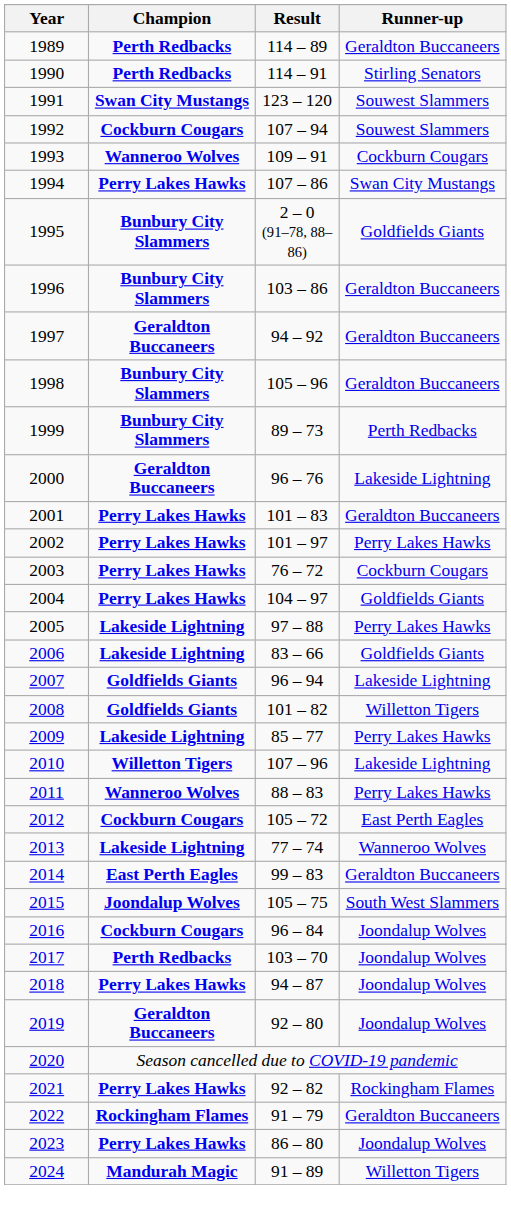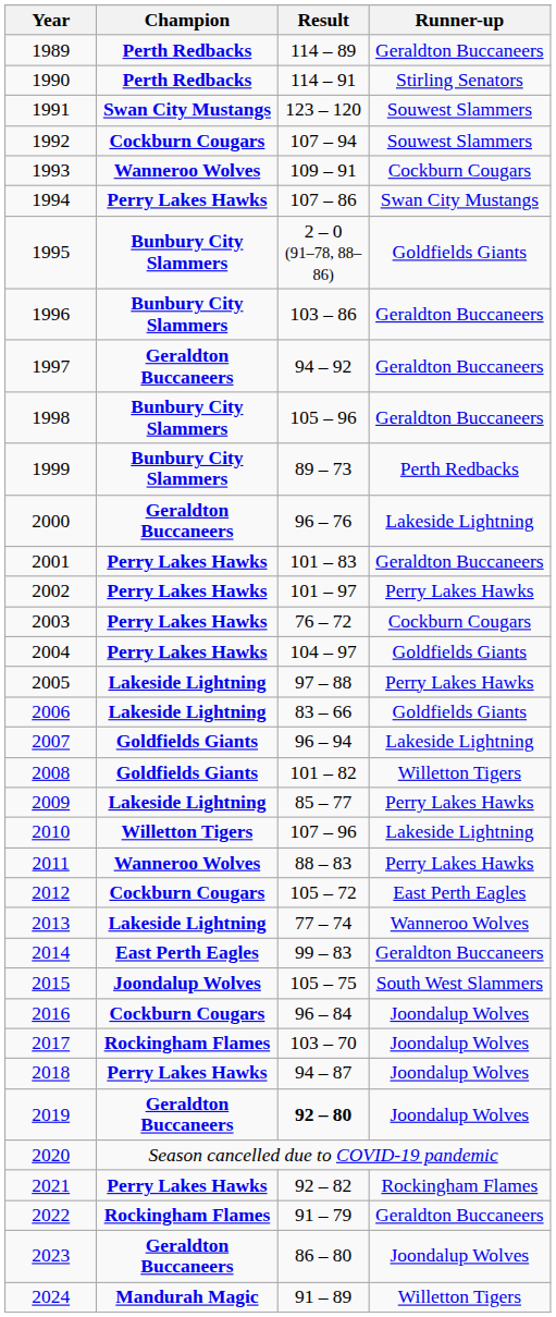2017 | Champion: Perth Redbacks -> Rockingham Flames
2019 | Result: normal -> bold
2023 | Champion: Perry Lakes Hawks -> Geraldton Buccaneers
